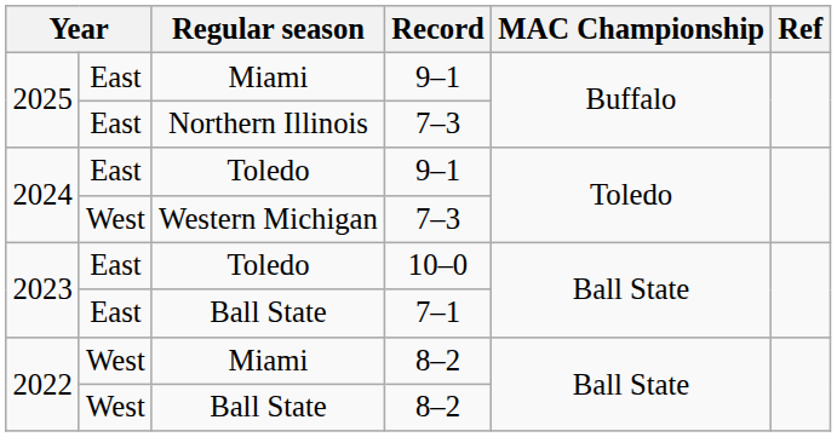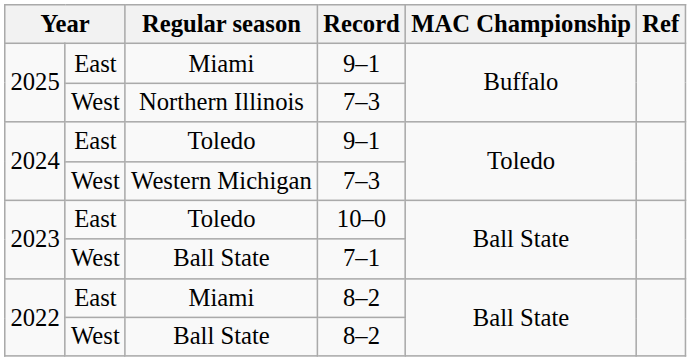Northern Illinois | column 2: East -> West
Ball State / 7–1 | column 2: East -> West
Miami / 8–2 | column 2: West -> East
